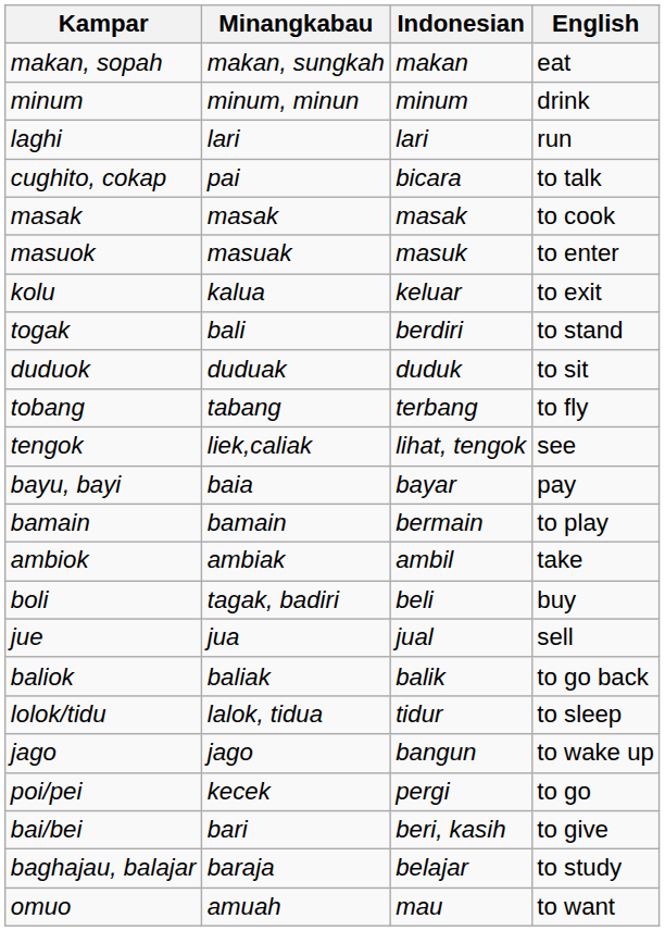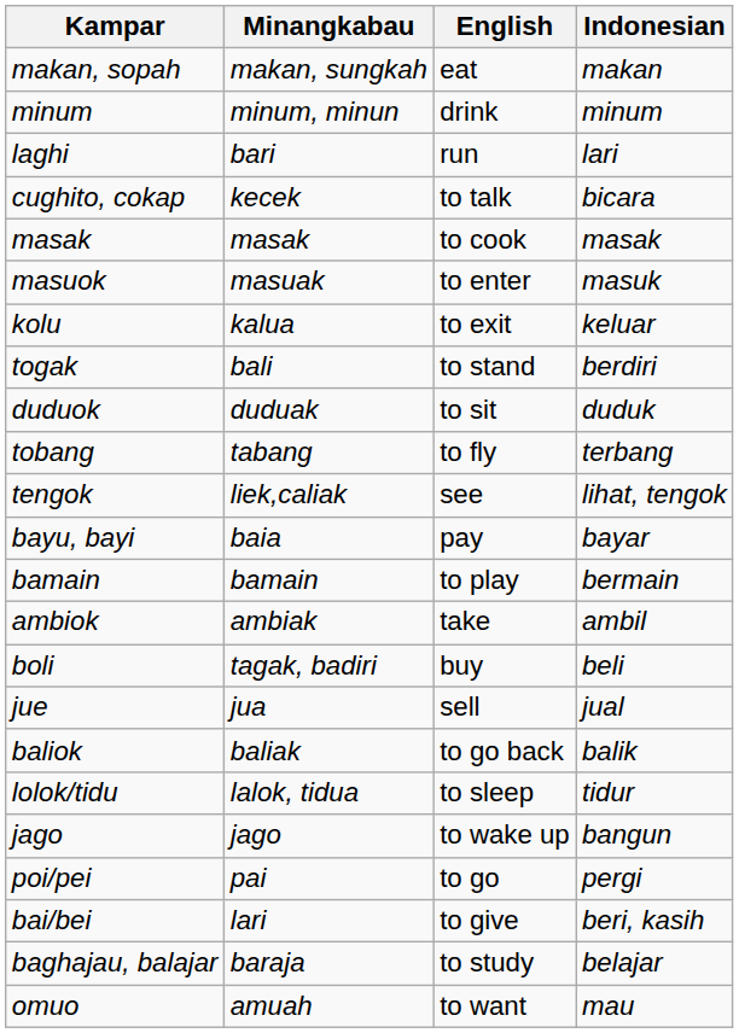columns swapped: Indonesian <-> English
laghi | Minangkabau: lari -> bari
cughito, cokap | Minangkabau: pai -> kecek
poi/pei | Minangkabau: kecek -> pai
bai/bei | Minangkabau: bari -> lari
